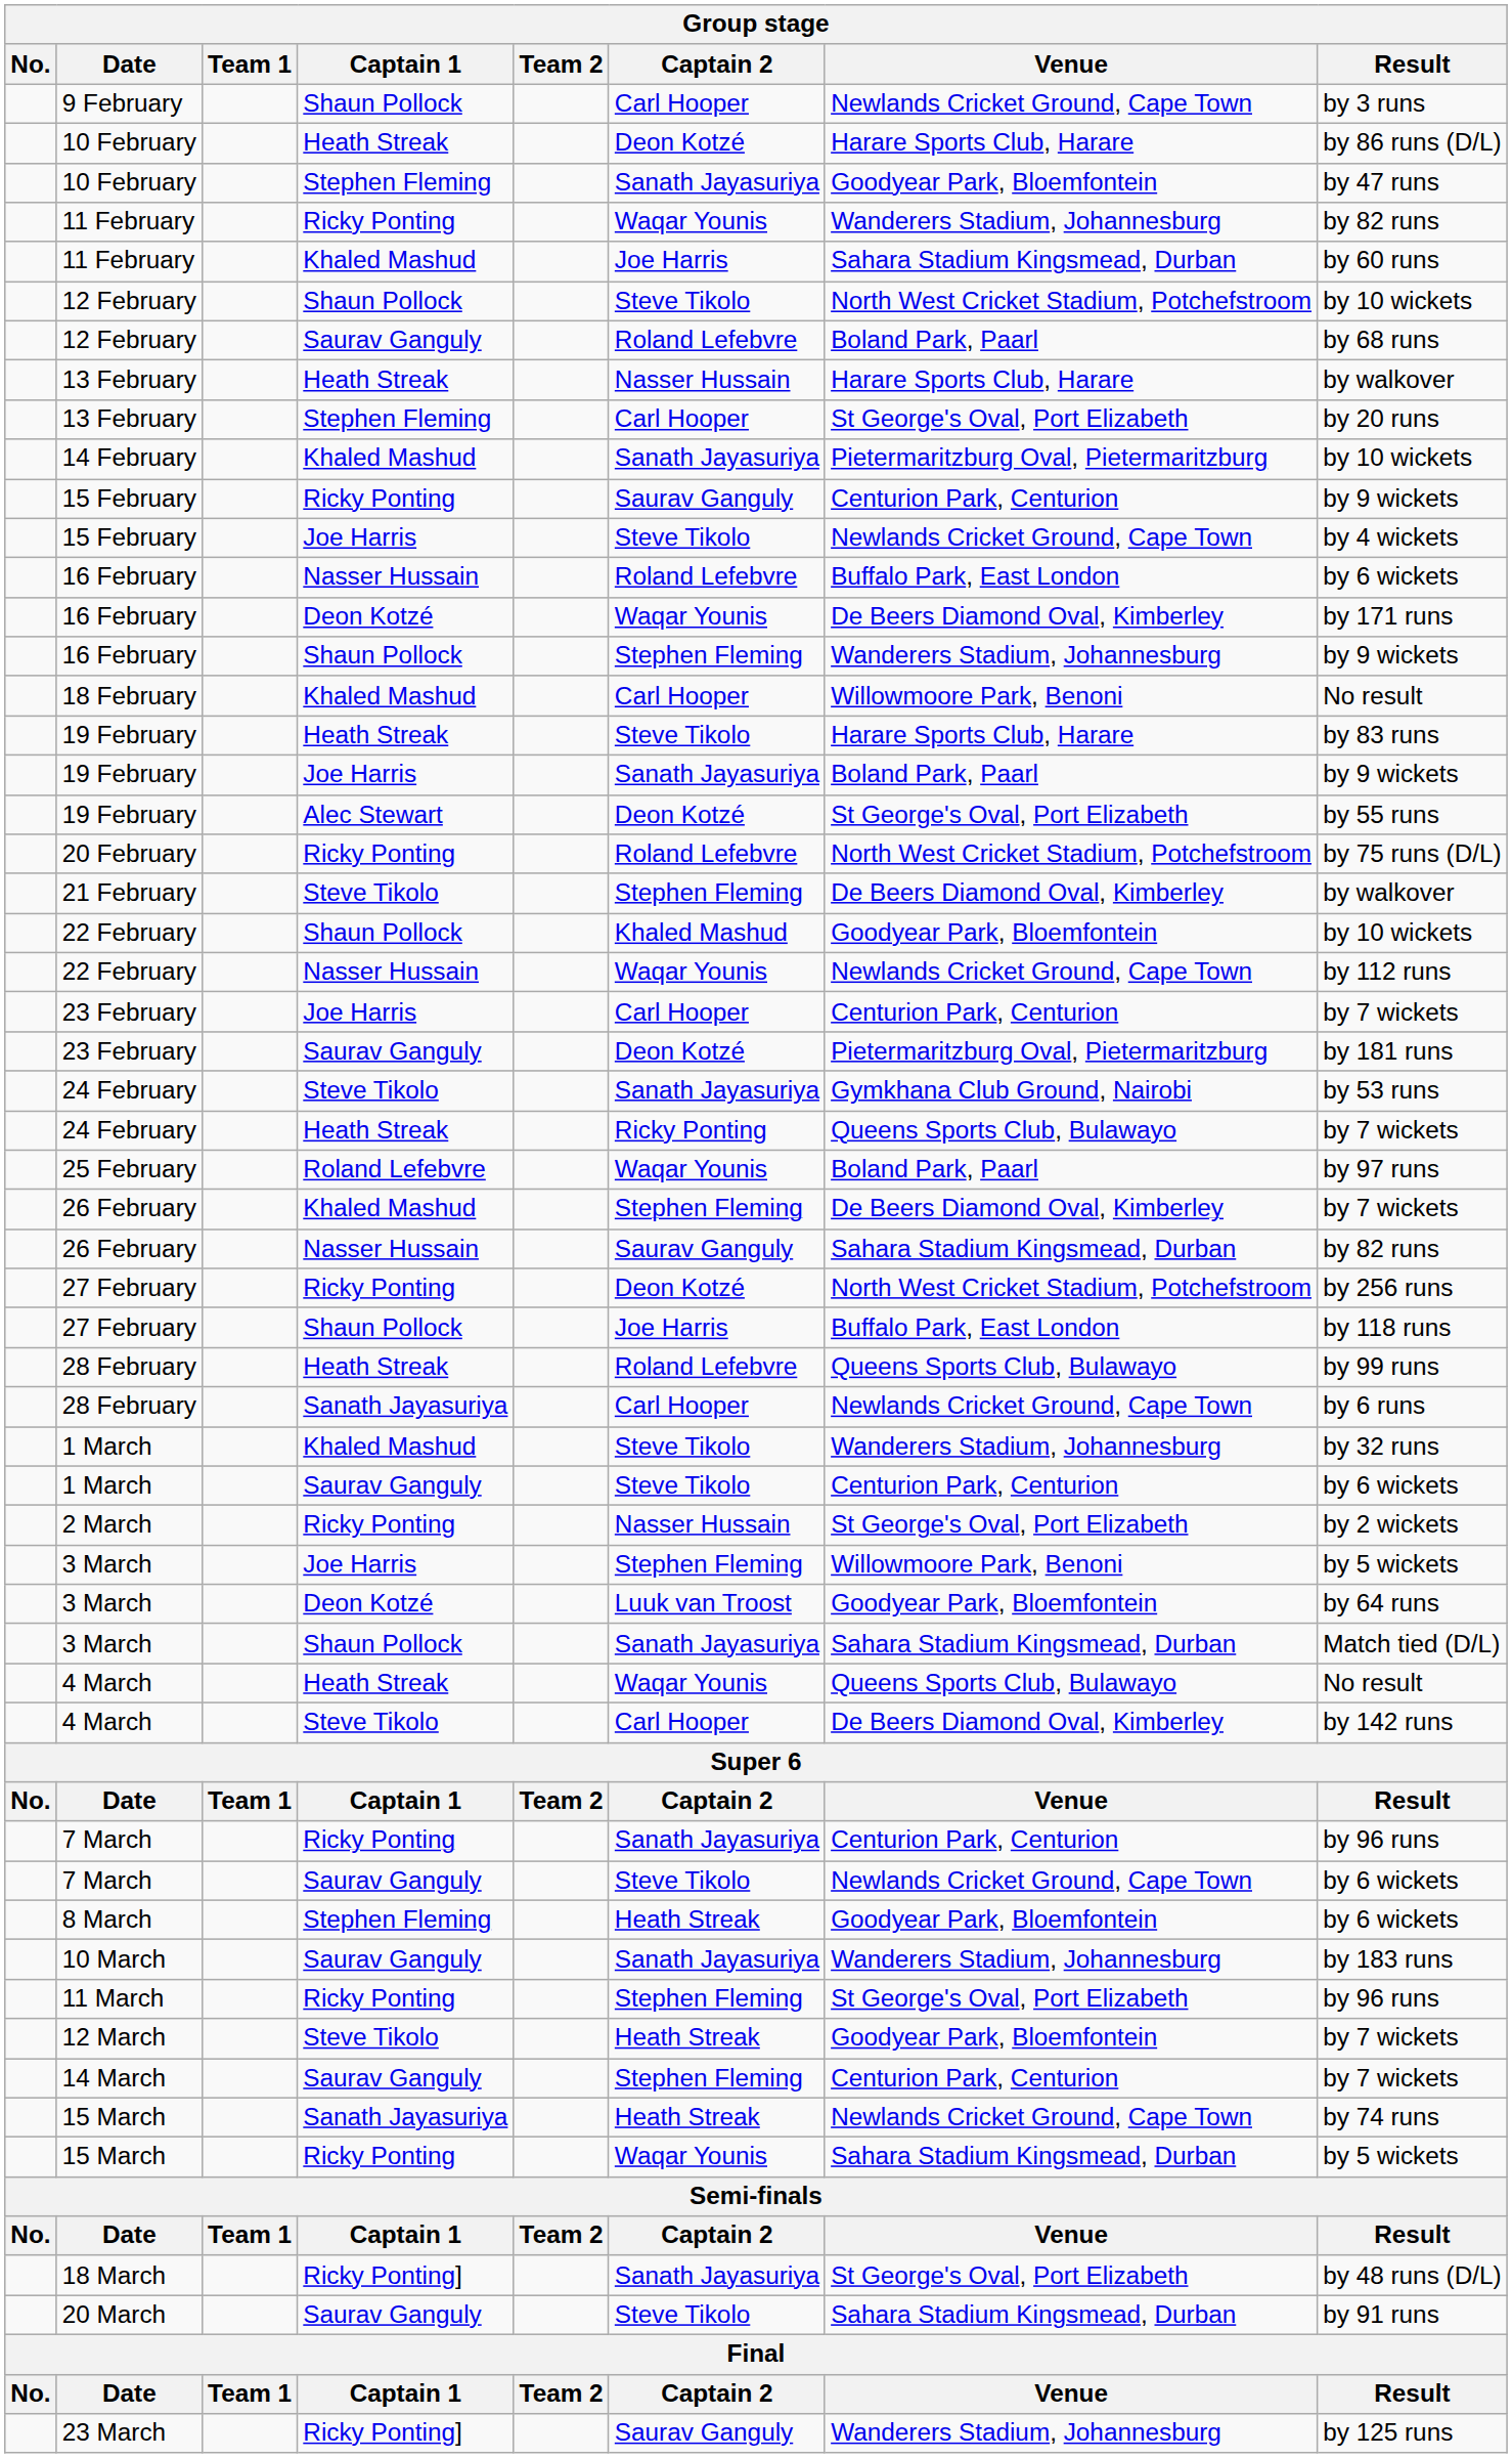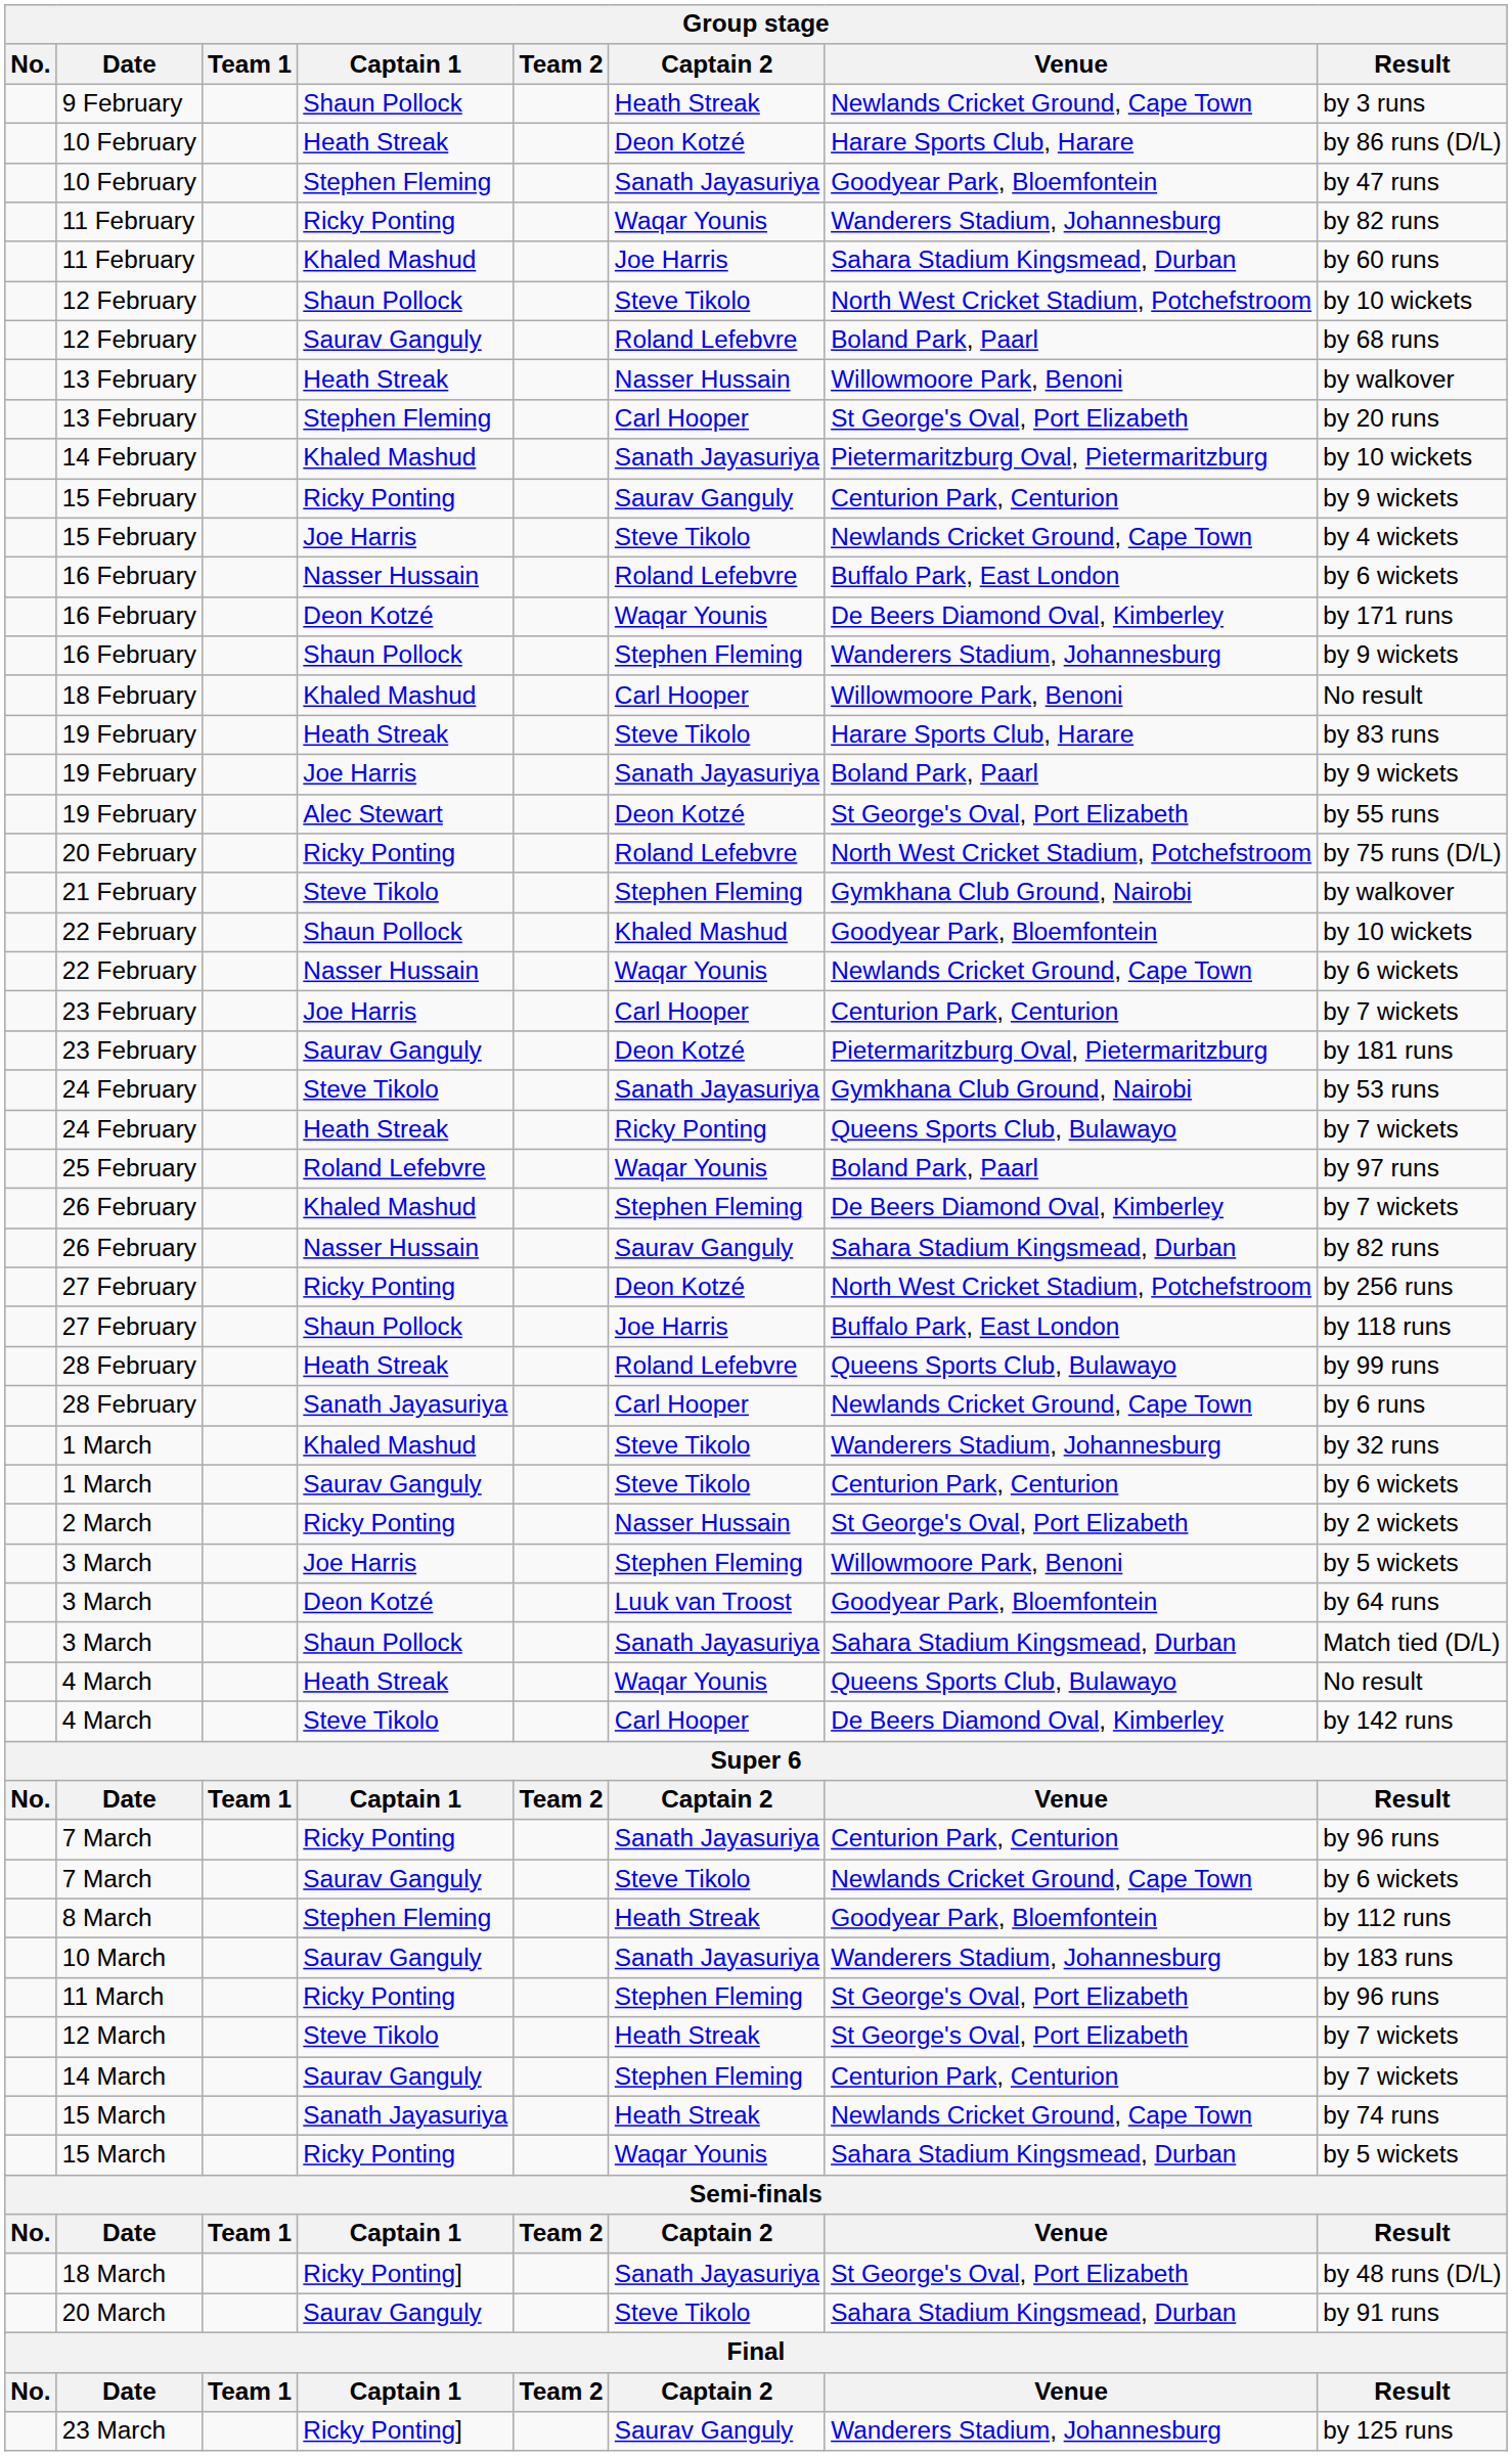9 February | Captain 2: Carl Hooper -> Heath Streak
13 February / Heath Streak | Venue: Harare Sports Club, Harare -> Willowmoore Park, Benoni
21 February | Venue: De Beers Diamond Oval, Kimberley -> Gymkhana Club Ground, Nairobi
22 February / Nasser Hussain | Result: by 112 runs -> by 6 wickets
8 March | Result: by 6 wickets -> by 112 runs
12 March | Venue: Goodyear Park, Bloemfontein -> St George's Oval, Port Elizabeth
